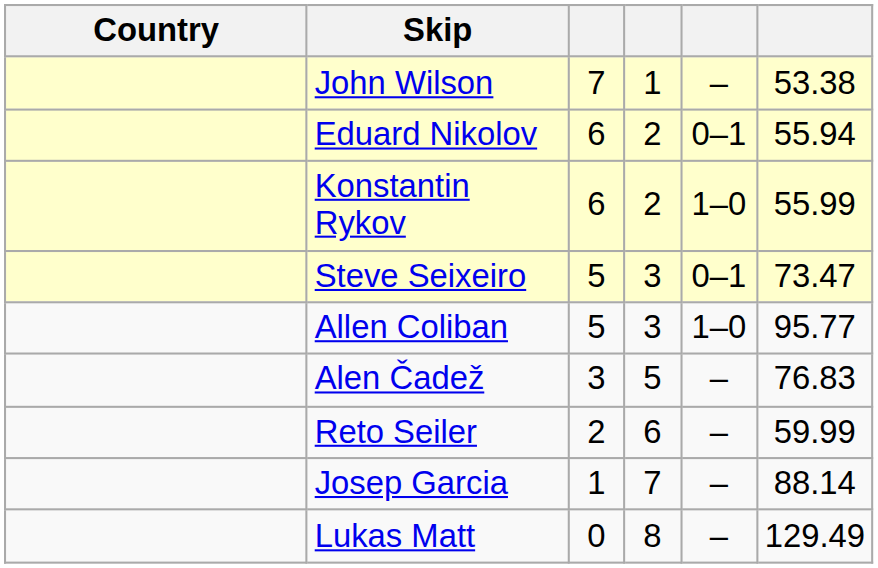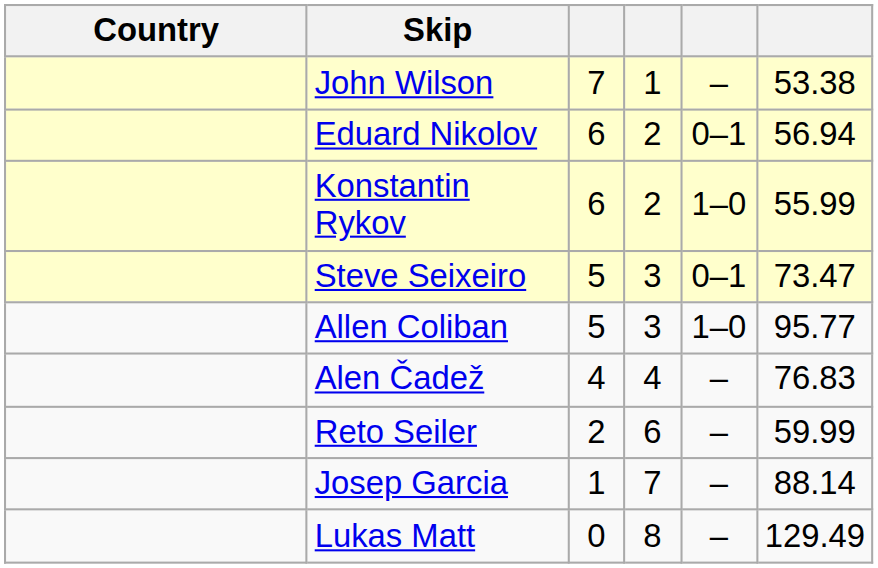Eduard Nikolov | column 6: 55.94 -> 56.94
Alen Čadež | column 3: 3 -> 4
Alen Čadež | column 4: 5 -> 4
